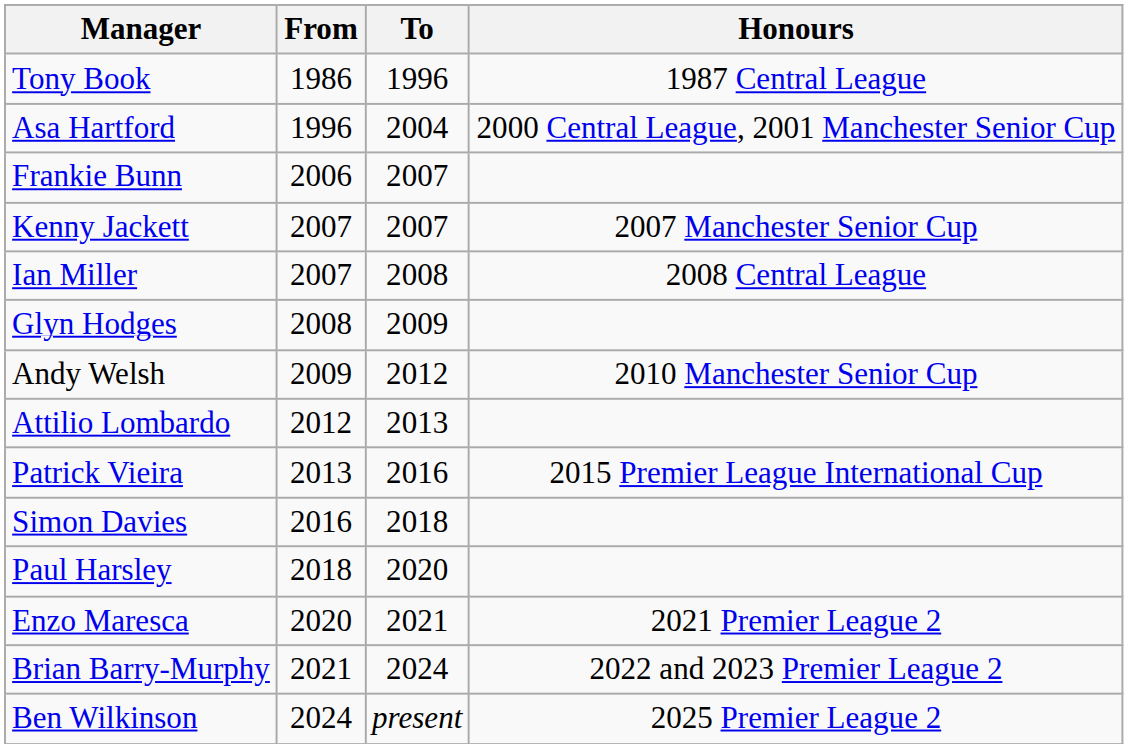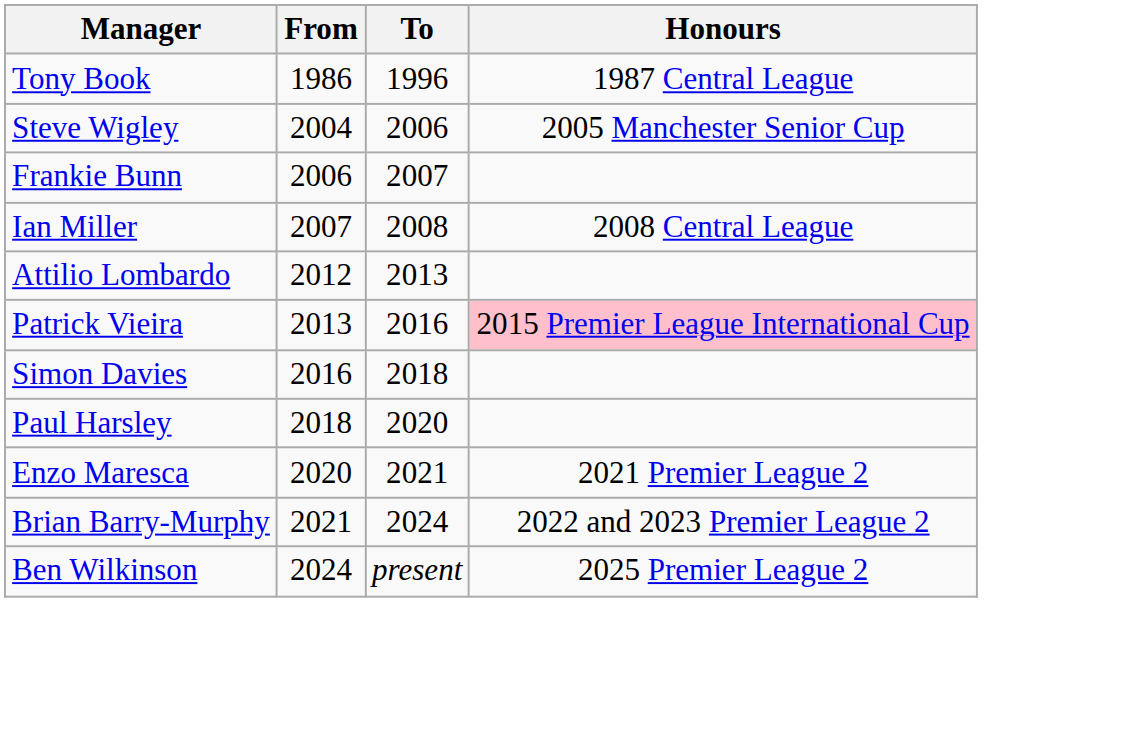- row: Asa Hartford | 1996 | 2004 | 2000 Central League, 2001 Manchester Senior Cup
+ row: Steve Wigley | 2004 | 2006 | 2005 Manchester Senior Cup
- row: Kenny Jackett | 2007 | 2007 | 2007 Manchester Senior Cup
- row: Glyn Hodges | 2008 | 2009
- row: Andy Welsh | 2009 | 2012 | 2010 Manchester Senior Cup
Patrick Vieira | Honours: no background -> pink background
